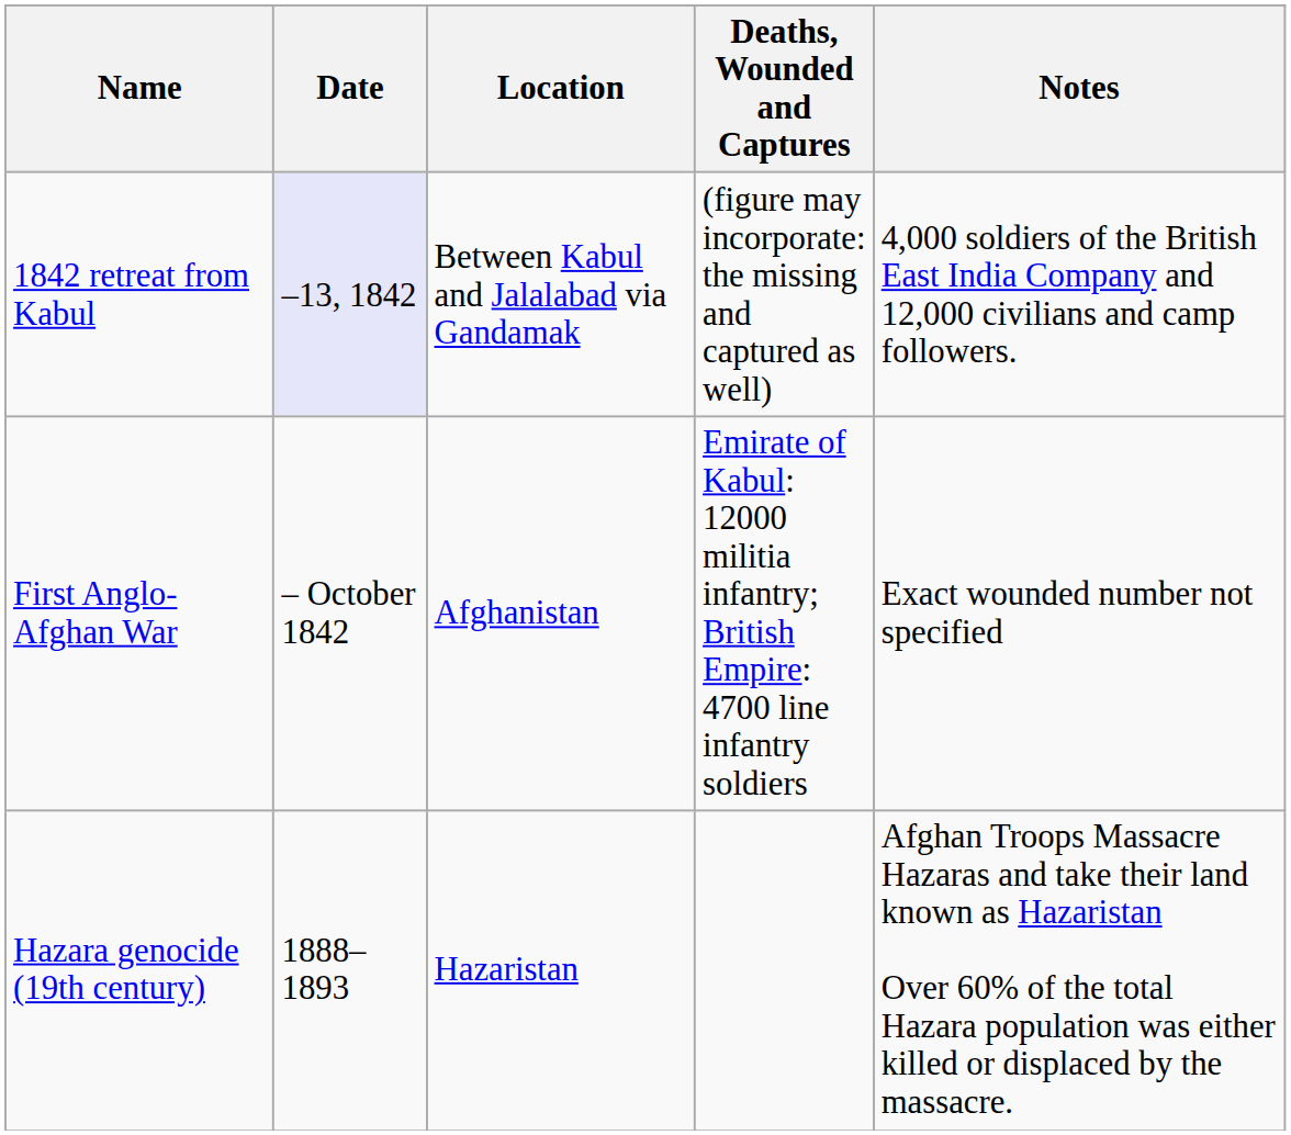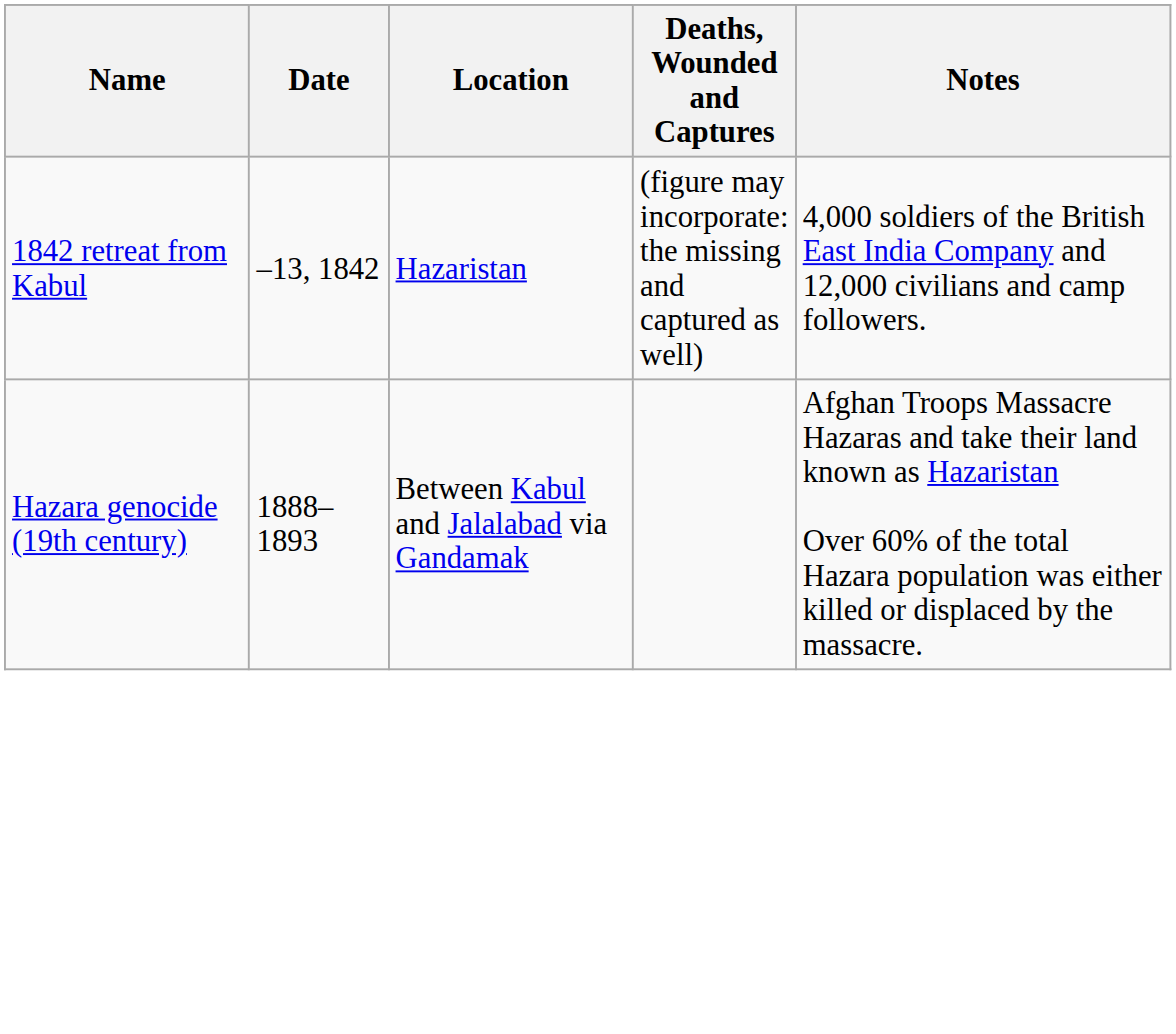1842 retreat from Kabul | Date: lavender background -> no background
1842 retreat from Kabul | Location: Between Kabul and Jalalabad via Gandamak -> Hazaristan
- row: First Anglo-Afghan War | – October 1842 | Afghanistan | Emirate of Kabul: 12000 militia infantry; British Empire: 4700 line infantry soldiers | Exact wounded number not specified
Hazara genocide (19th century) | Location: Hazaristan -> Between Kabul and Jalalabad via Gandamak
